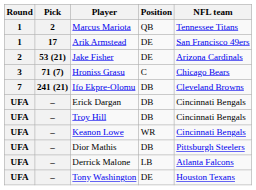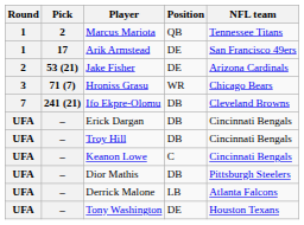Hroniss Grasu | Position: C -> WR
Keanon Lowe | Position: WR -> C
